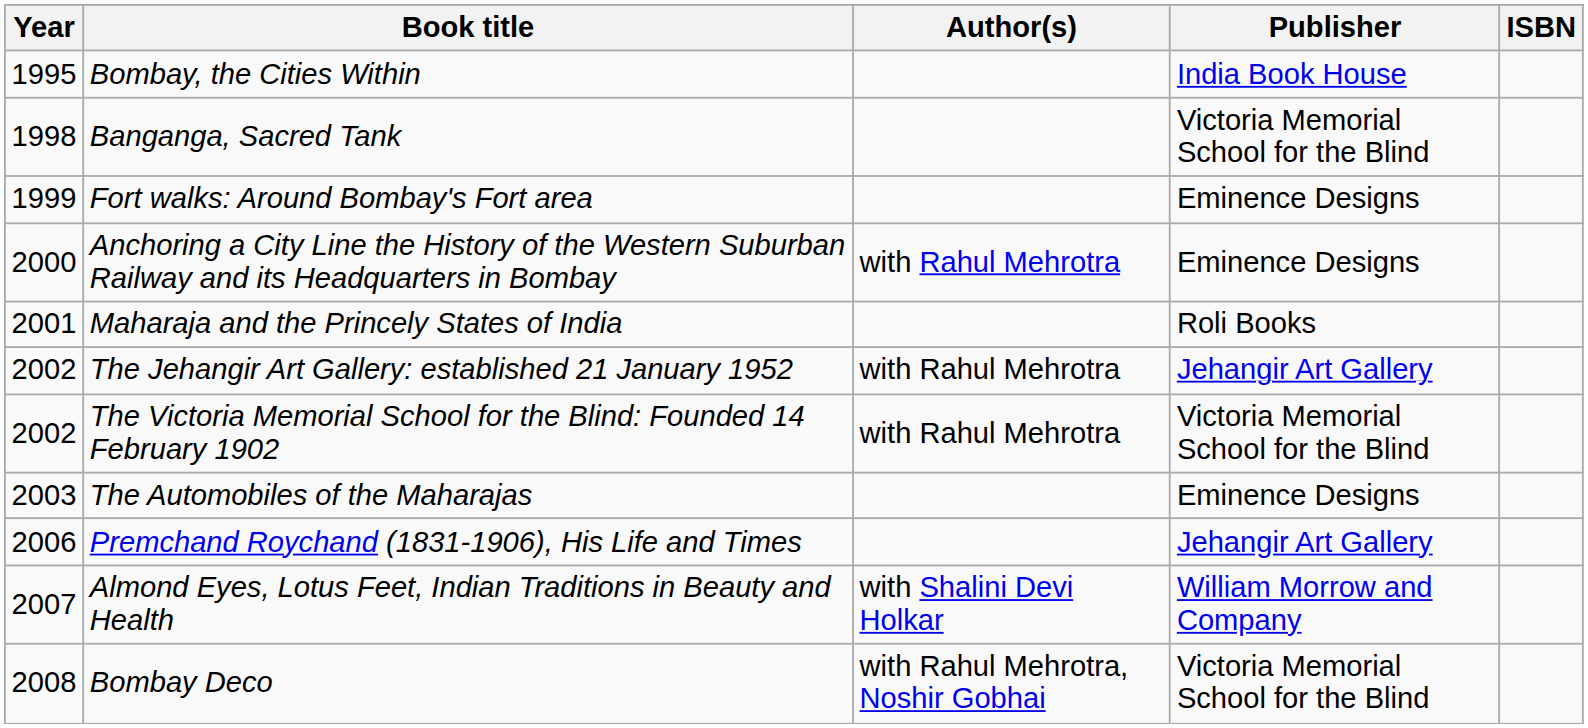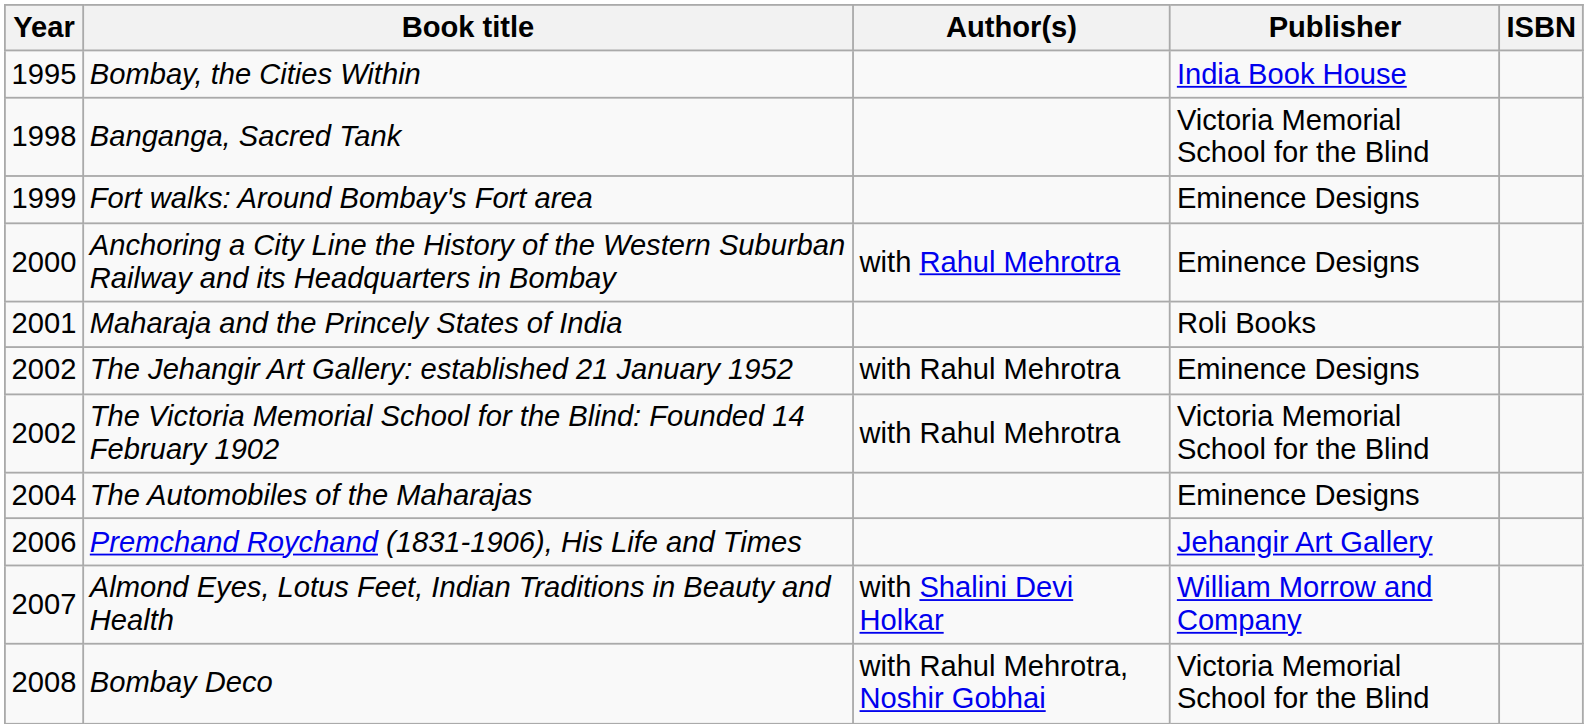The Jehangir Art Gallery: established 21 January 1952 | Publisher: Jehangir Art Gallery -> Eminence Designs
The Automobiles of the Maharajas | Year: 2003 -> 2004
